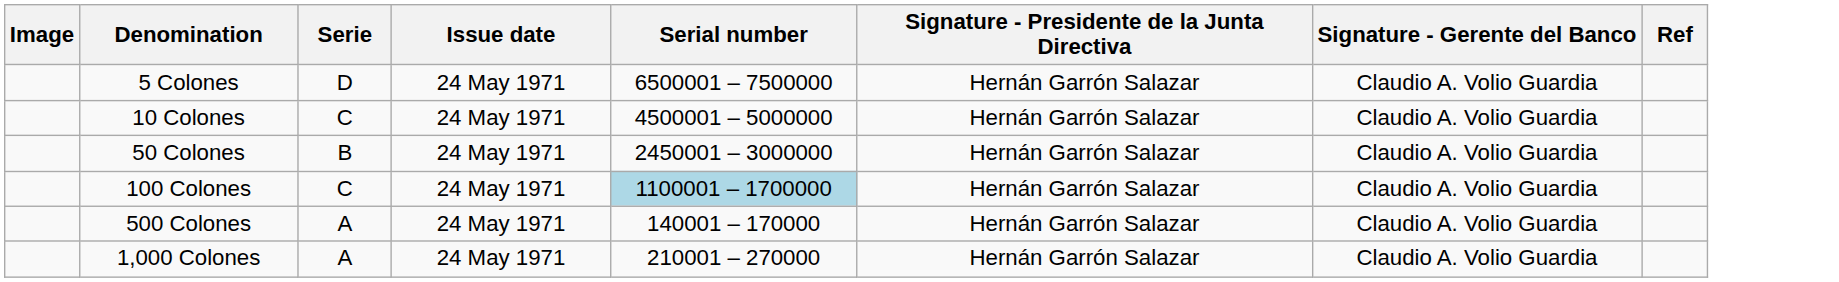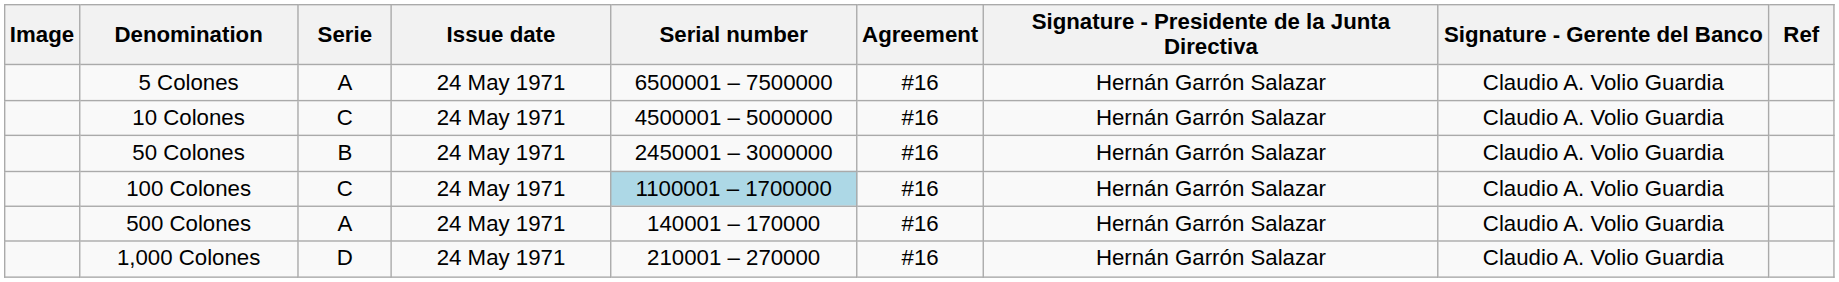+ column: Agreement | #16 | #16 | #16 | #16 | #16 | #16
5 Colones | Serie: D -> A
1,000 Colones | Serie: A -> D
